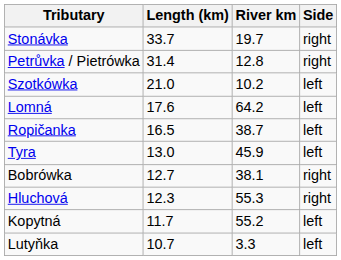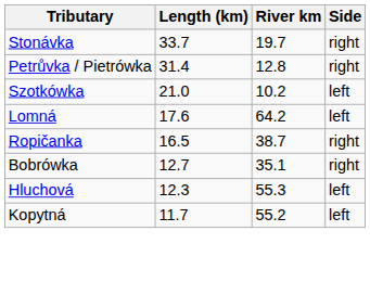Ropičanka | Side: left -> right
- row: Tyra | 13.0 | 45.9 | left
Bobrówka | River km: 38.1 -> 35.1
Hluchová | Side: right -> left
- row: Lutyňka | 10.7 | 3.3 | left
